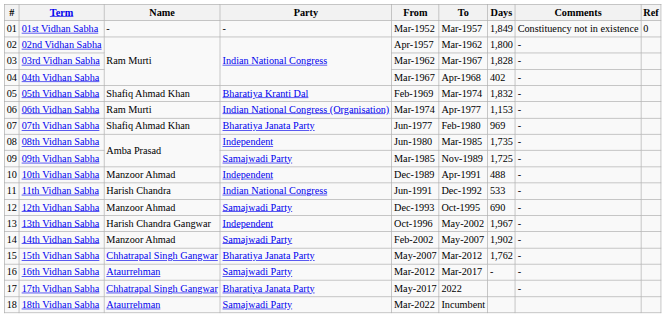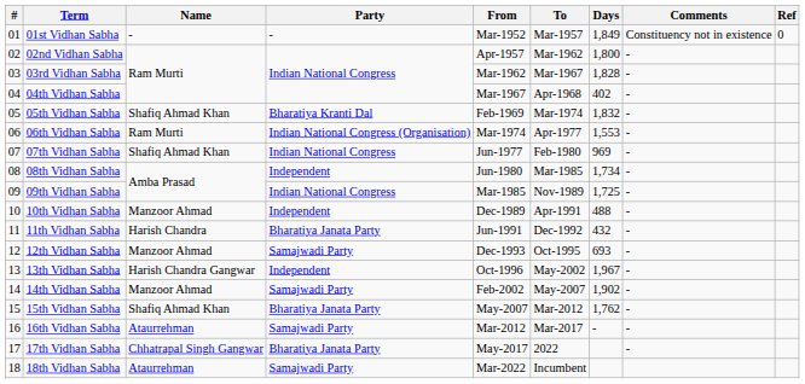06th Vidhan Sabha | Days: 1,153 -> 1,553
07th Vidhan Sabha | Party: Bharatiya Janata Party -> Indian National Congress
08th Vidhan Sabha | Days: 1,735 -> 1,734
09th Vidhan Sabha | Party: Samajwadi Party -> Indian National Congress
11th Vidhan Sabha | Party: Indian National Congress -> Bharatiya Janata Party
11th Vidhan Sabha | Days: 533 -> 432
12th Vidhan Sabha | Days: 690 -> 693
15th Vidhan Sabha | Name: Chhatrapal Singh Gangwar -> Shafiq Ahmad Khan
